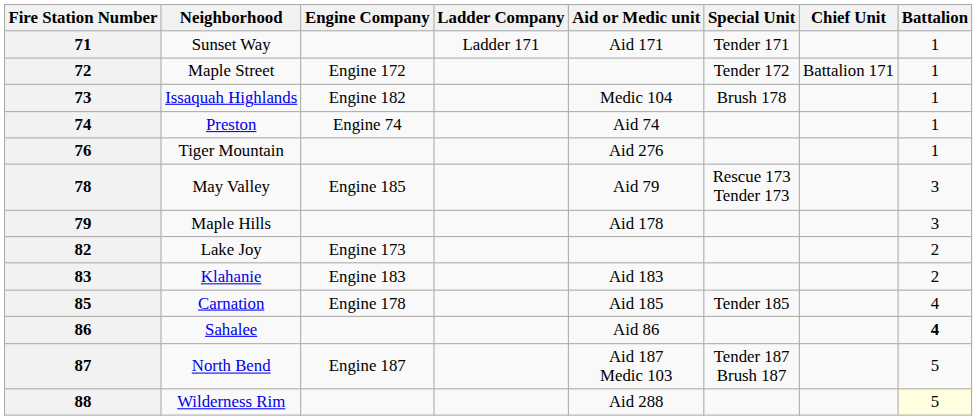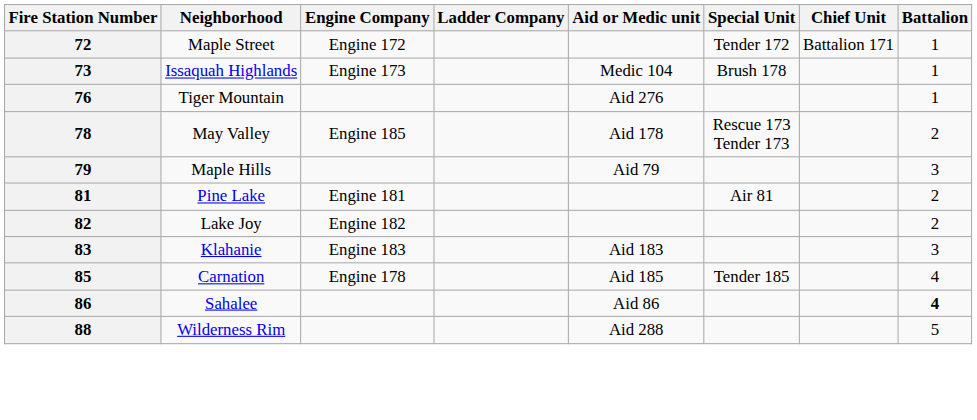- row: 71 | Sunset Way | Ladder 171 | Aid 171 | Tender 171 | 1
73 | Engine Company: Engine 182 -> Engine 173
- row: 74 | Preston | Engine 74 | Aid 74 | 1
78 | Aid or Medic unit: Aid 79 -> Aid 178
78 | Battalion: 3 -> 2
79 | Aid or Medic unit: Aid 178 -> Aid 79
+ row: 81 | Pine Lake | Engine 181 | Air 81 | 2
82 | Engine Company: Engine 173 -> Engine 182
83 | Battalion: 2 -> 3
- row: 87 | North Bend | Engine 187 | Aid 187 Medic 103 | Tender 187 Brush 187 | 5
88 | Battalion: lightyellow background -> no background
